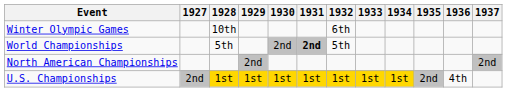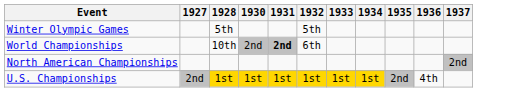- column: 1929 | 2nd | 1st
Winter Olympic Games | 1928: 10th -> 5th
Winter Olympic Games | 1932: 6th -> 5th
World Championships | 1928: 5th -> 10th
World Championships | 1932: 5th -> 6th
